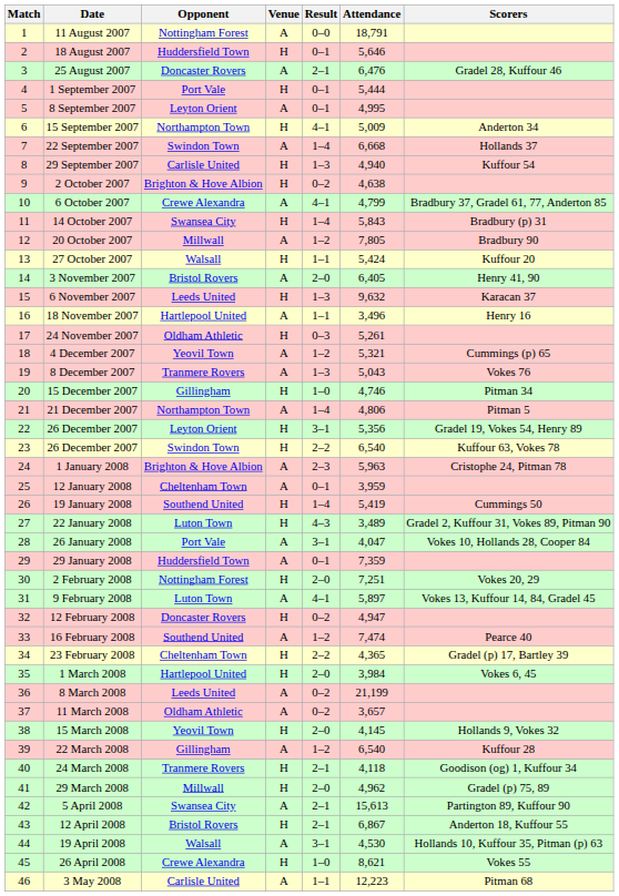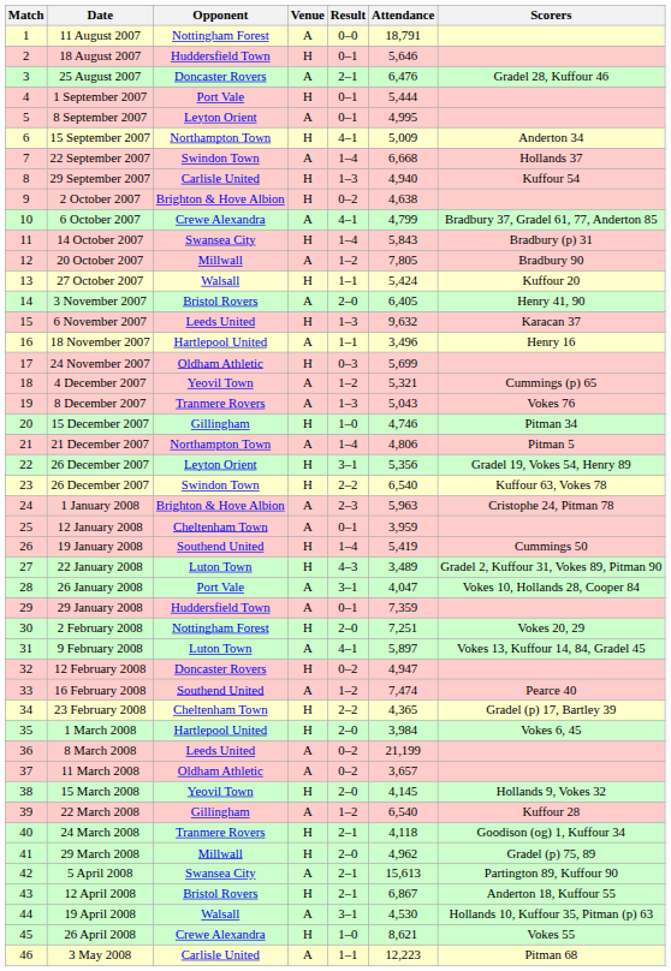24 November 2007 | Attendance: 5,261 -> 5,699
